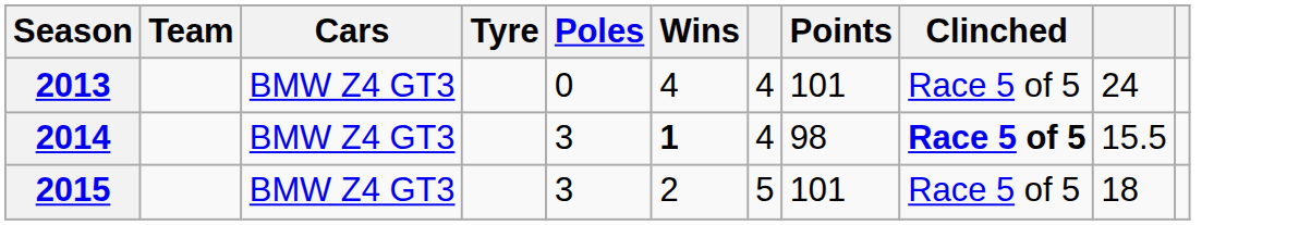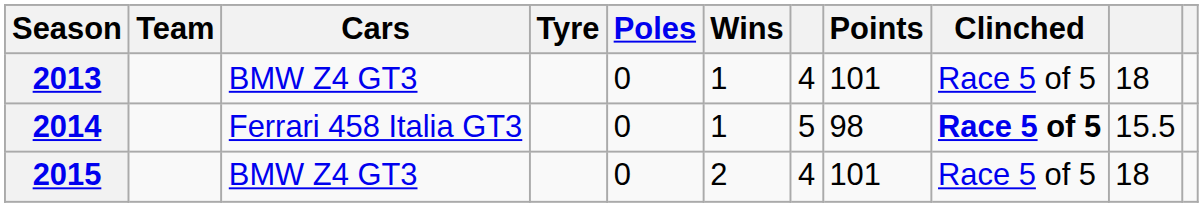2013 | Wins: 4 -> 1
2013 | column 10: 24 -> 18
2014 | Cars: BMW Z4 GT3 -> Ferrari 458 Italia GT3
2014 | Poles: 3 -> 0
2014 | Wins: bold -> normal
2014 | column 7: 4 -> 5
2015 | Poles: 3 -> 0
2015 | column 7: 5 -> 4
